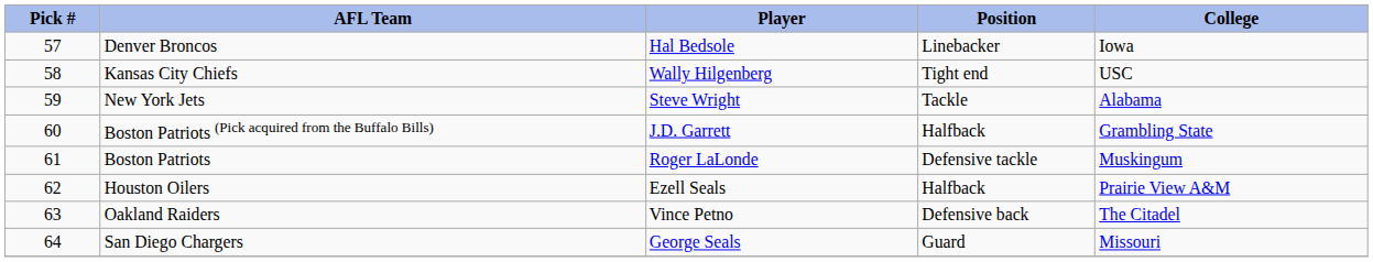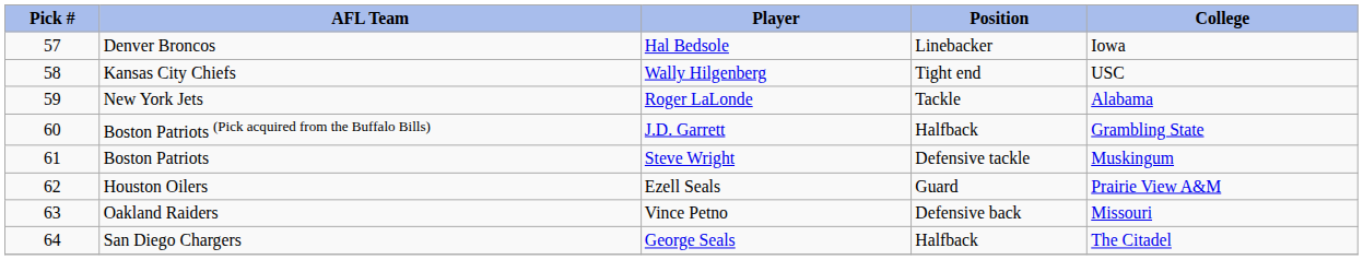New York Jets | Player: Steve Wright -> Roger LaLonde
Boston Patriots | Player: Roger LaLonde -> Steve Wright
Houston Oilers | Position: Halfback -> Guard
Oakland Raiders | College: The Citadel -> Missouri
San Diego Chargers | Position: Guard -> Halfback
San Diego Chargers | College: Missouri -> The Citadel
